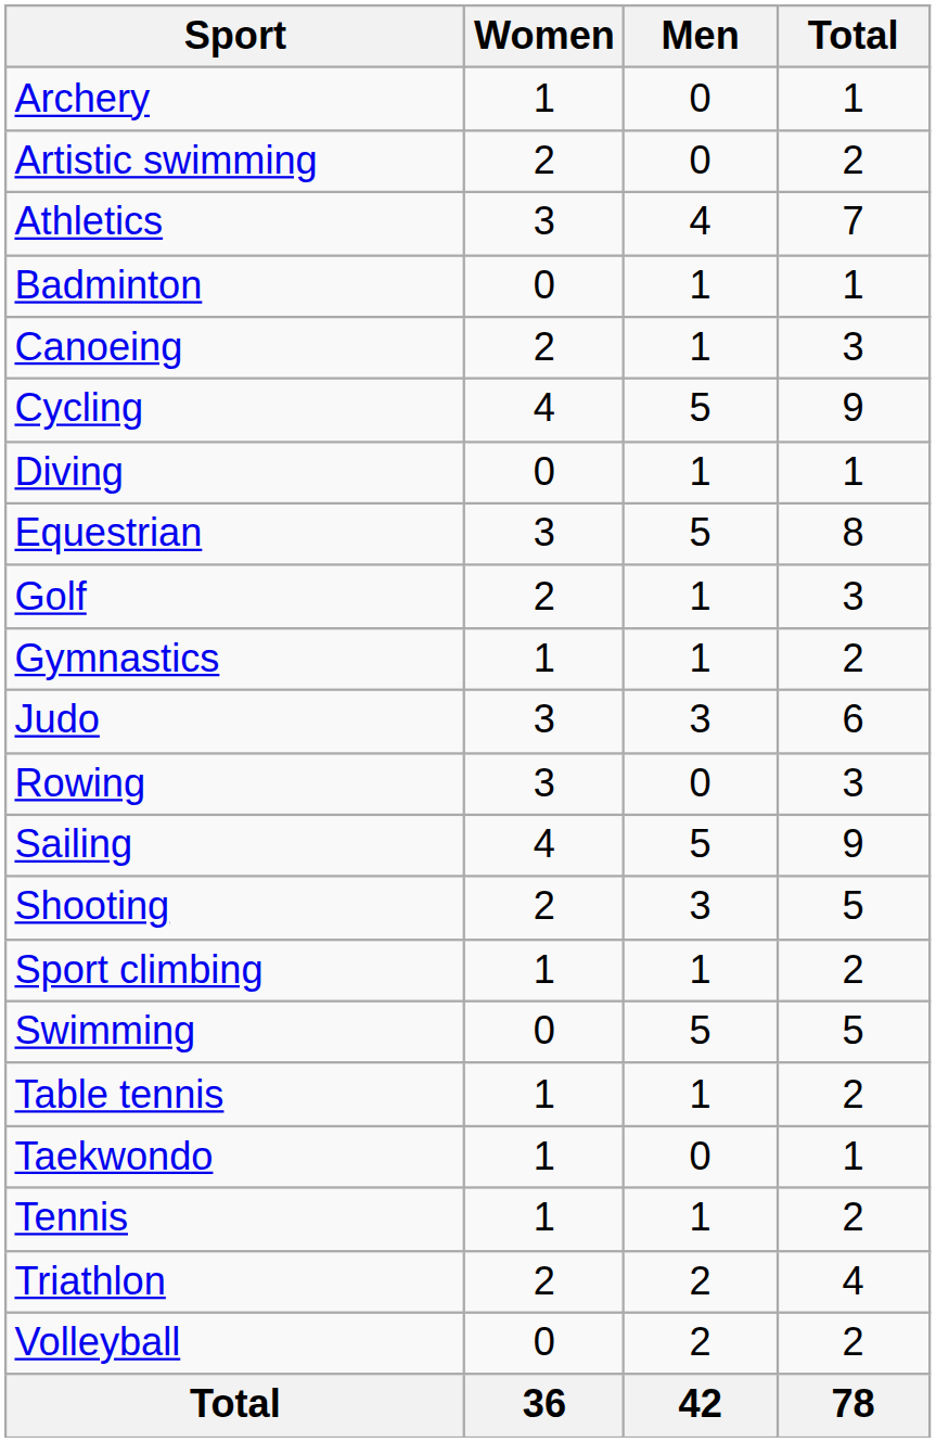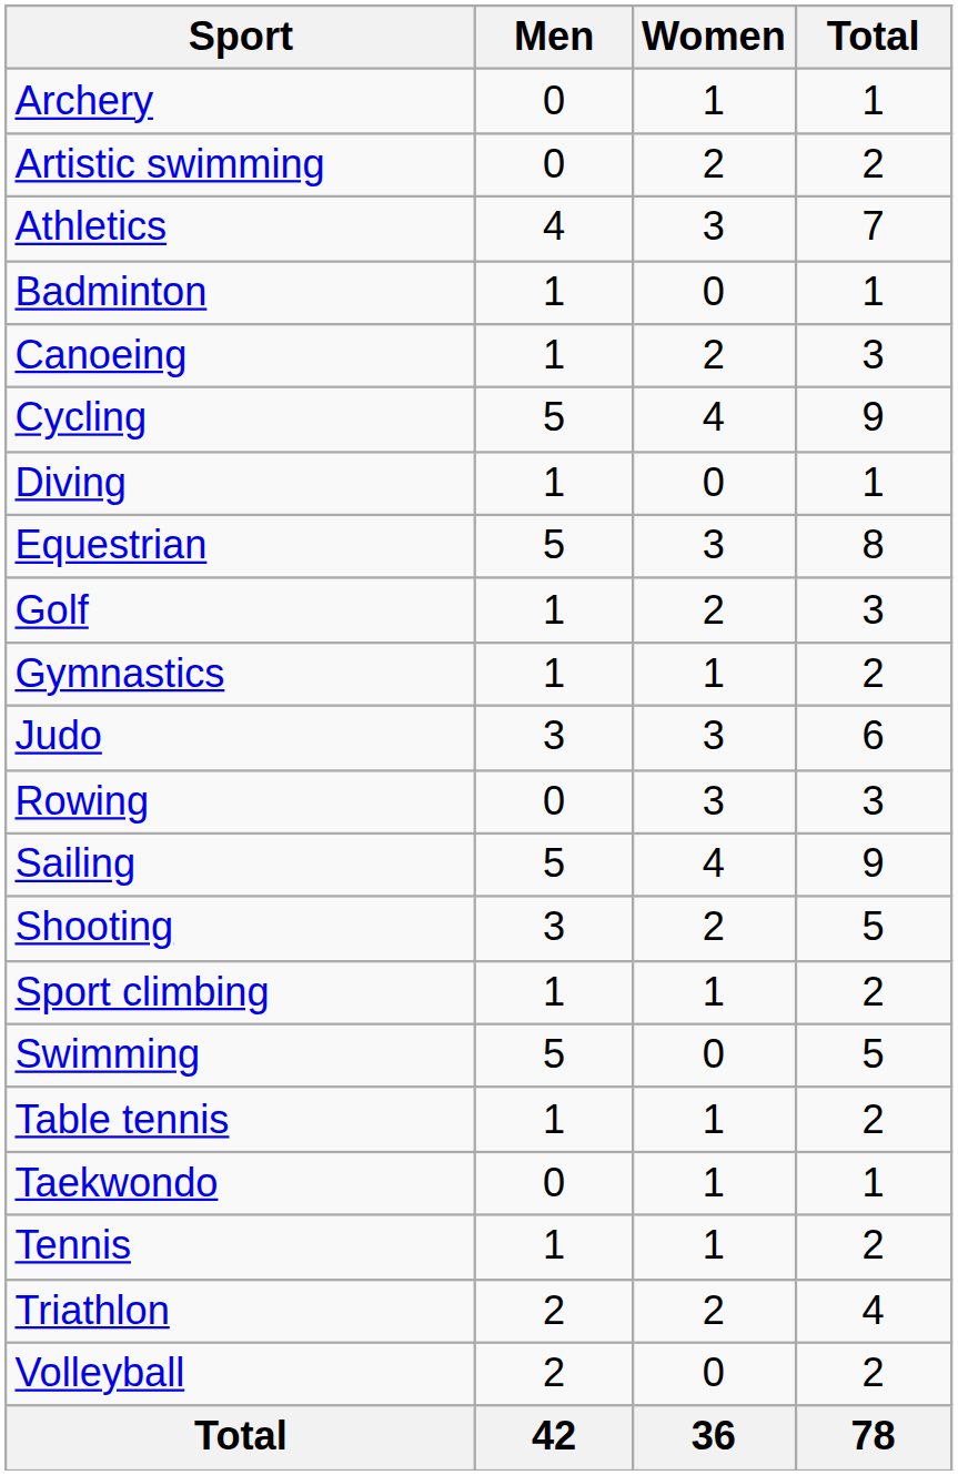columns swapped: Men <-> Women
